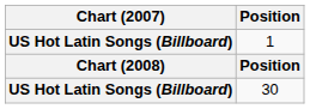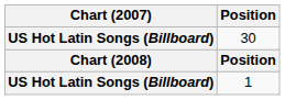rows swapped: 1 <-> 30
